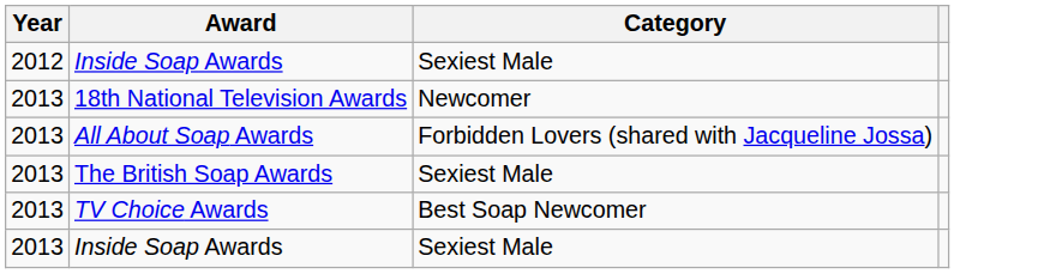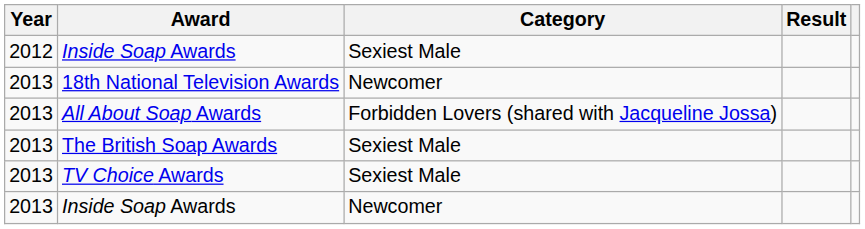+ column: Result
TV Choice Awards | Category: Best Soap Newcomer -> Sexiest Male
2013 / Inside Soap Awards | Category: Sexiest Male -> Newcomer
